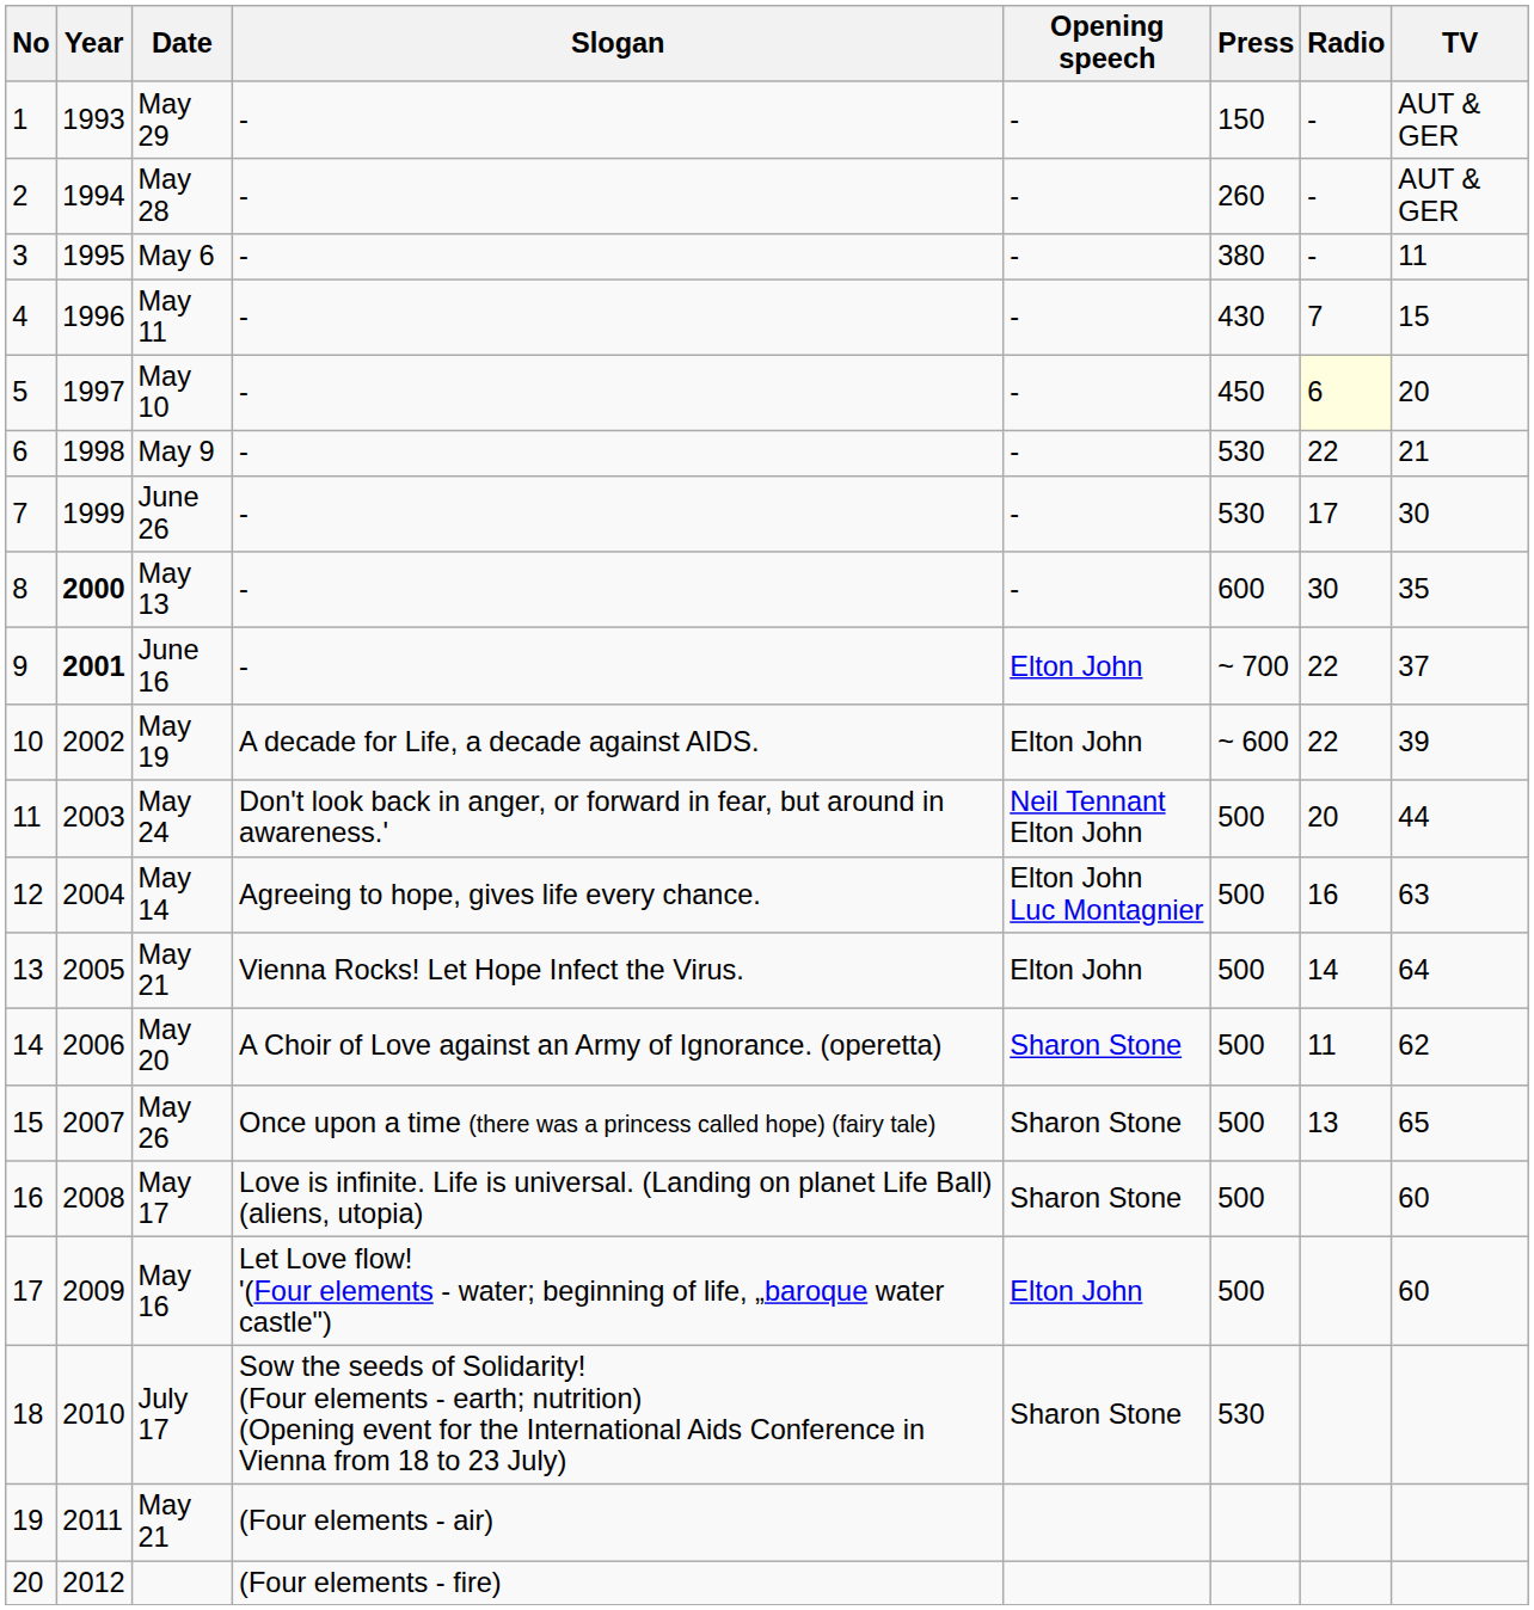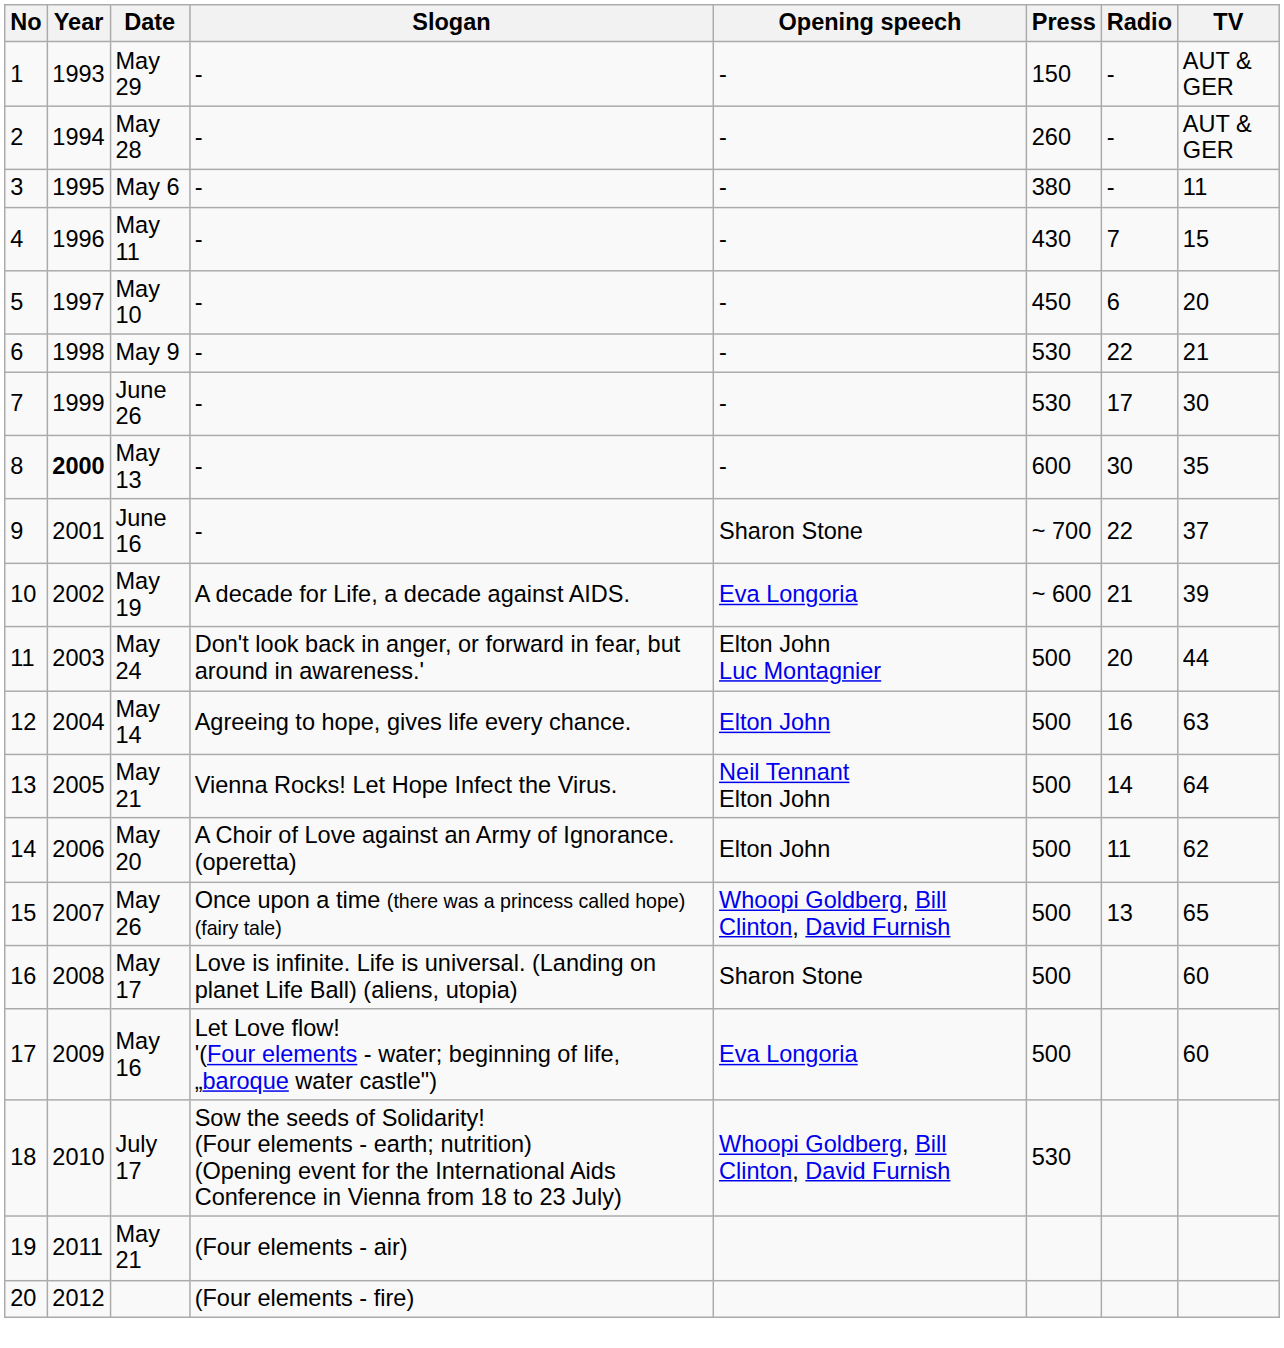May 10 | Radio: lightyellow background -> no background
June 16 | Year: bold -> normal
June 16 | Opening speech: Elton John -> Sharon Stone
May 19 | Opening speech: Elton John -> Eva Longoria
May 19 | Radio: 22 -> 21
May 24 | Opening speech: Neil Tennant Elton John -> Elton John Luc Montagnier
May 14 | Opening speech: Elton John Luc Montagnier -> Elton John
13 / May 21 | Opening speech: Elton John -> Neil Tennant Elton John
May 20 | Opening speech: Sharon Stone -> Elton John
May 26 | Opening speech: Sharon Stone -> Whoopi Goldberg, Bill Clinton, David Furnish
May 16 | Opening speech: Elton John -> Eva Longoria
July 17 | Opening speech: Sharon Stone -> Whoopi Goldberg, Bill Clinton, David Furnish
